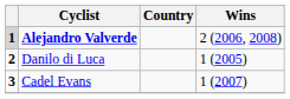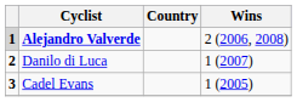Danilo di Luca | Wins: 1 (2005) -> 1 (2007)
Cadel Evans | Wins: 1 (2007) -> 1 (2005)
